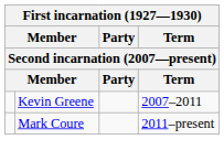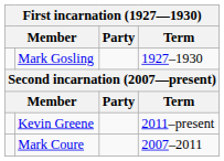+ row: Mark Gosling | 1927–1930
Kevin Greene | Term: 2007–2011 -> 2011–present
Mark Coure | Term: 2011–present -> 2007–2011
